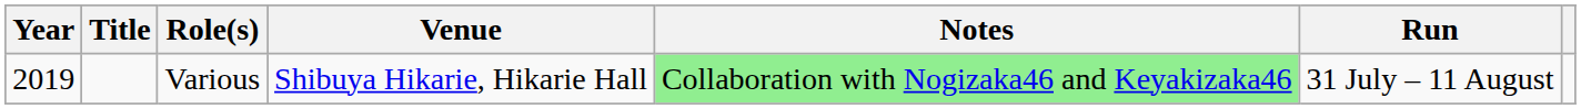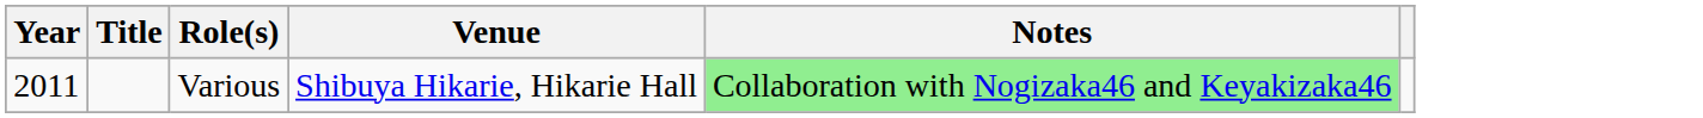- column: Run | 31 July – 11 August
Various | Year: 2019 -> 2011
